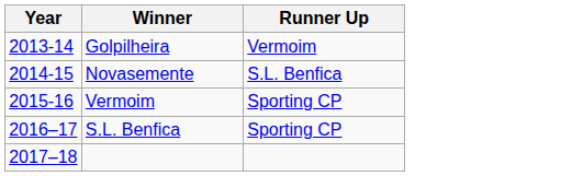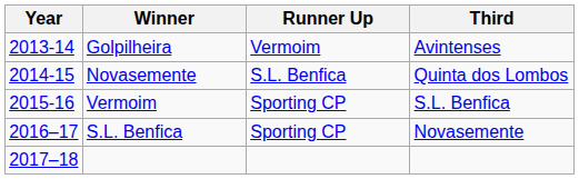+ column: Third | Avintenses | Quinta dos Lombos | S.L. Benfica | Novasemente
